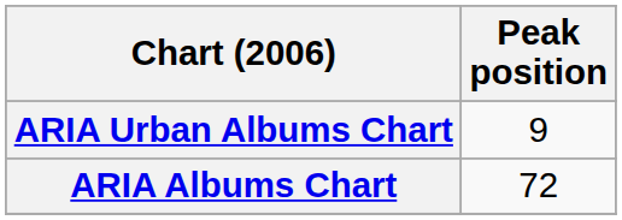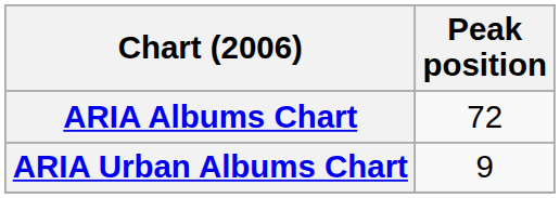rows swapped: ARIA Albums Chart <-> ARIA Urban Albums Chart
